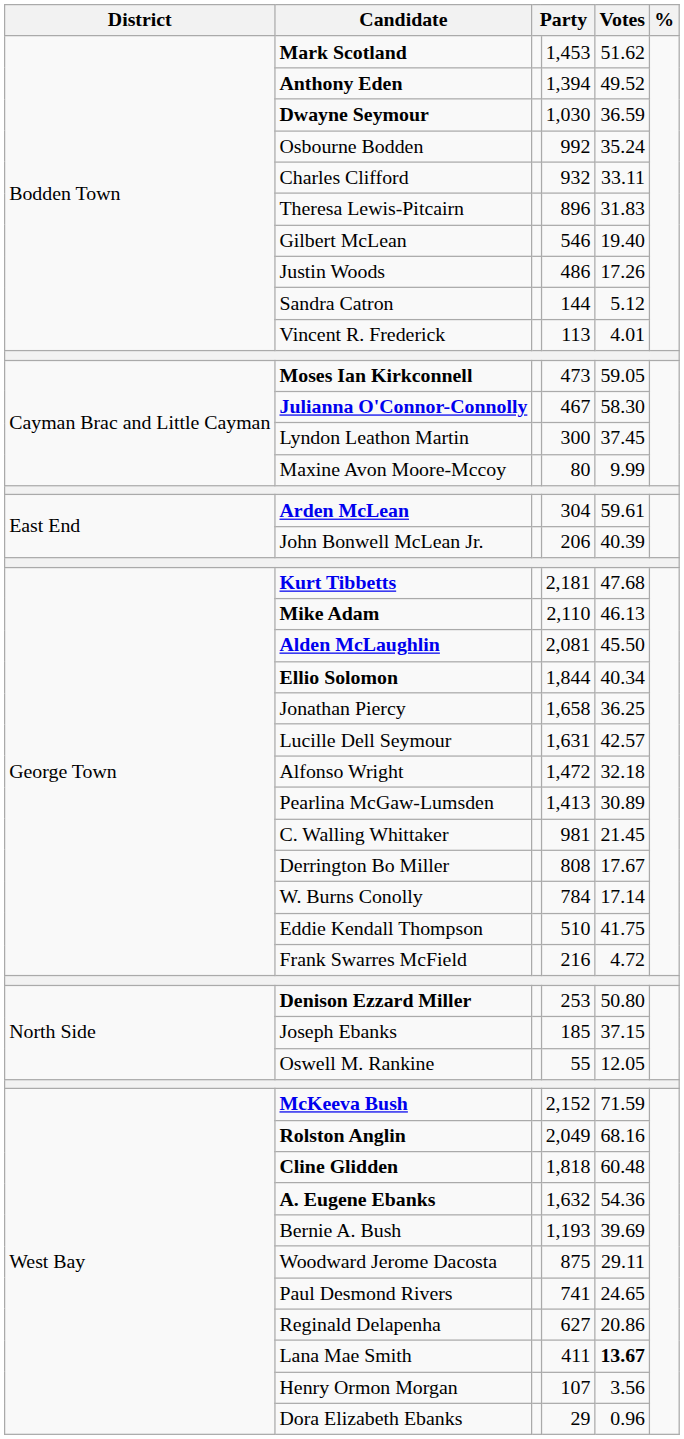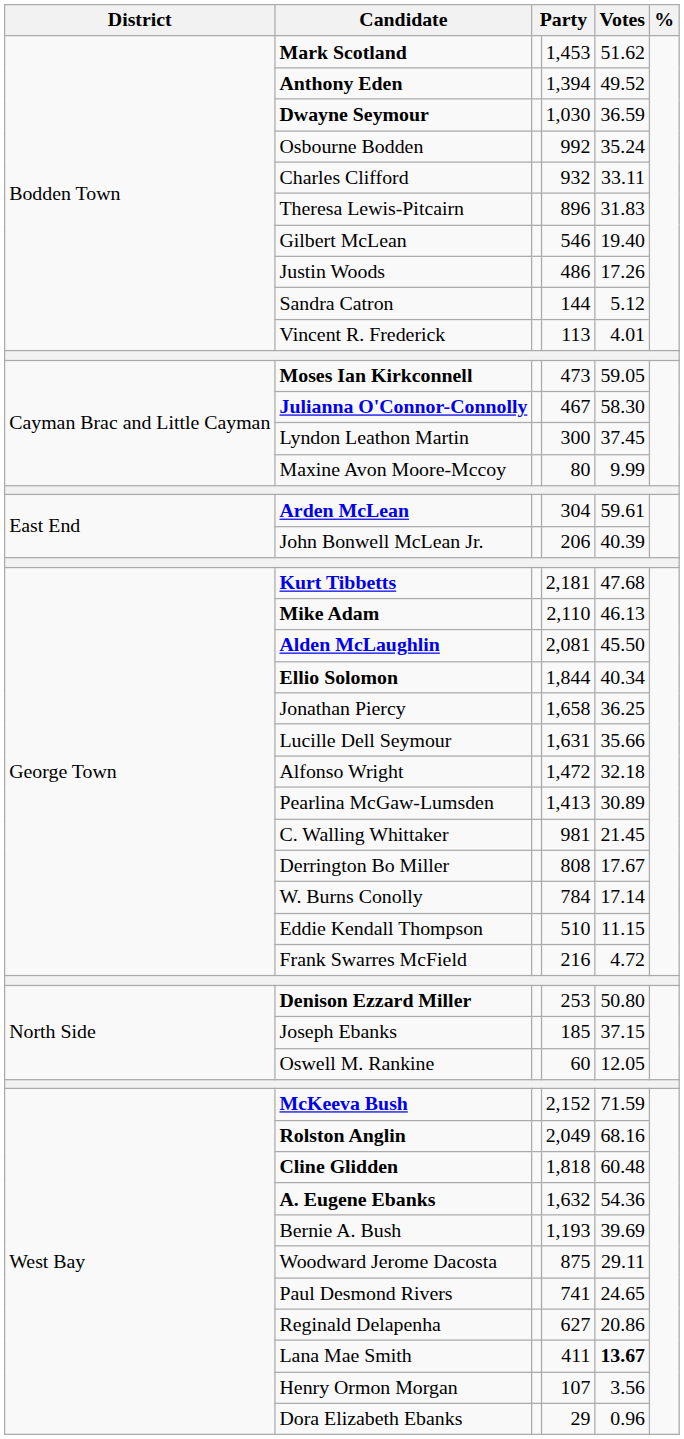Lucille Dell Seymour | Votes: 42.57 -> 35.66
Eddie Kendall Thompson | Votes: 41.75 -> 11.15
Oswell M. Rankine | column 4: 55 -> 60
